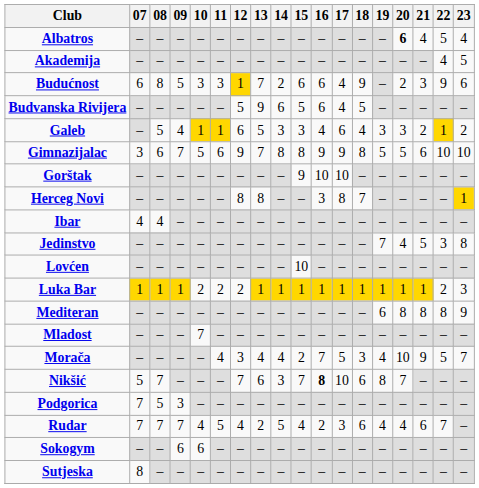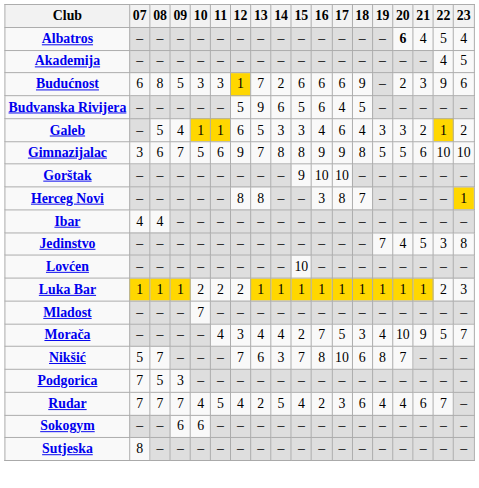Budućnost | 17: 4 -> 6
- row: Mediteran | – | – | – | – | – | – | – | – | – | – | – | – | 6 | 8 | 8 | 8 | 9
Nikšić | 16: bold -> normal
